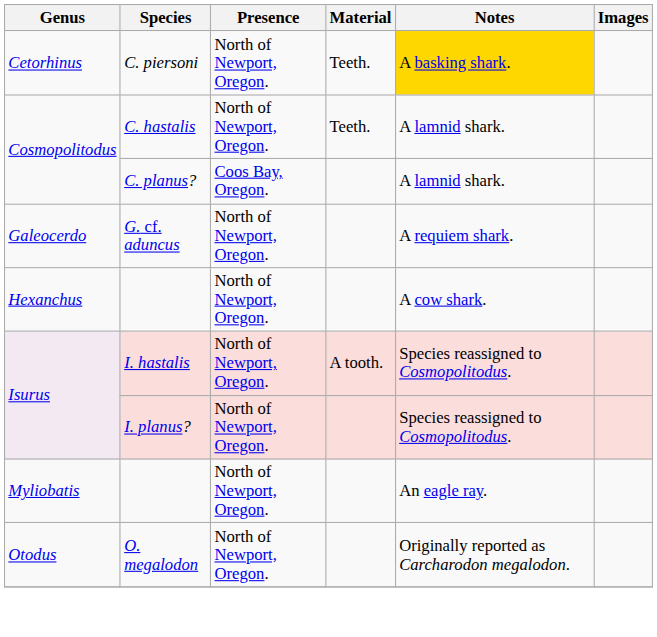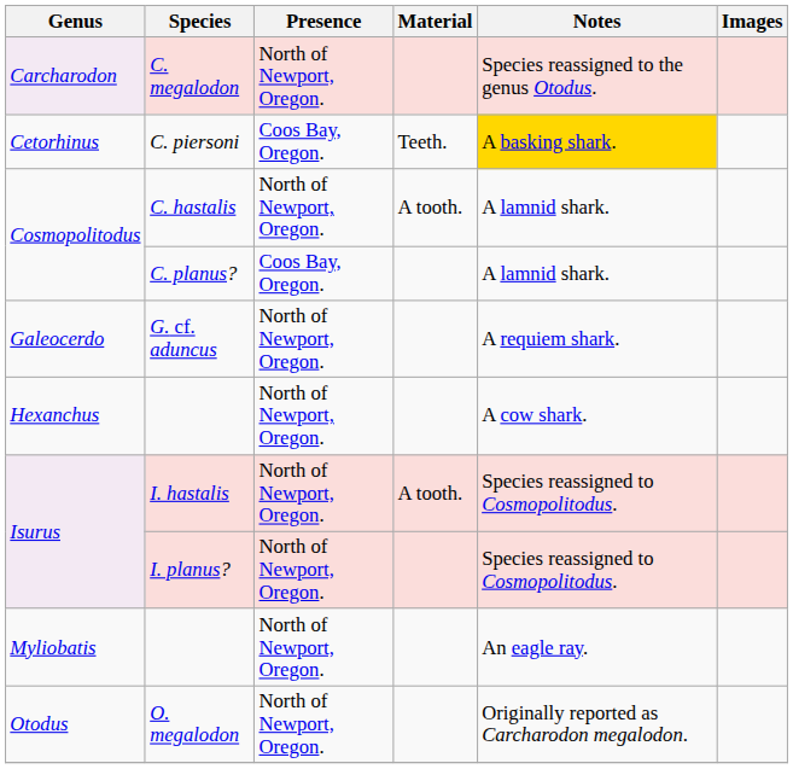+ row: Carcharodon | C. megalodon | North of Newport, Oregon. | Species reassigned to the genus Otodus.
C. piersoni | Presence: North of Newport, Oregon. -> Coos Bay, Oregon.
C. hastalis | Material: Teeth. -> A tooth.
